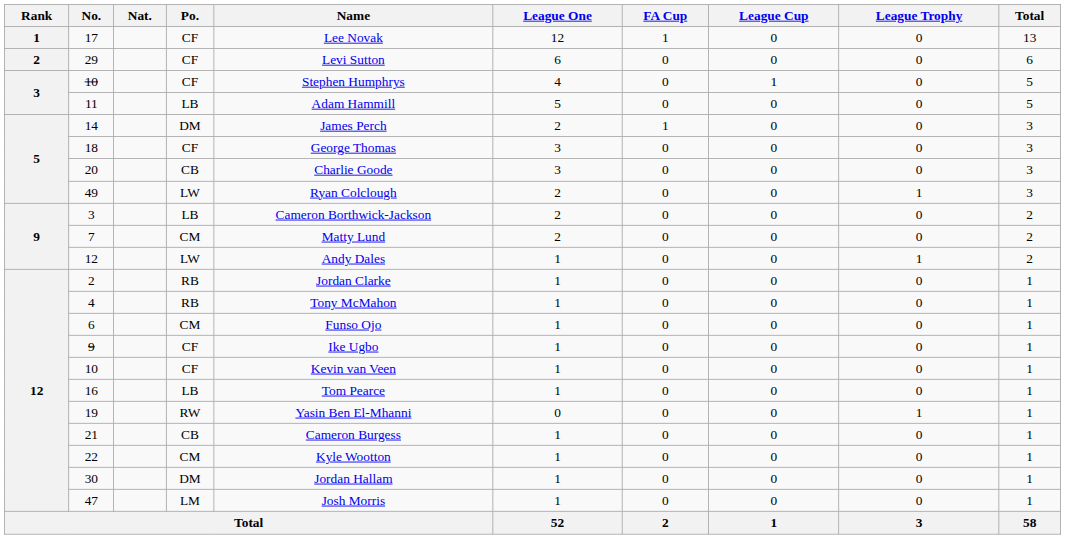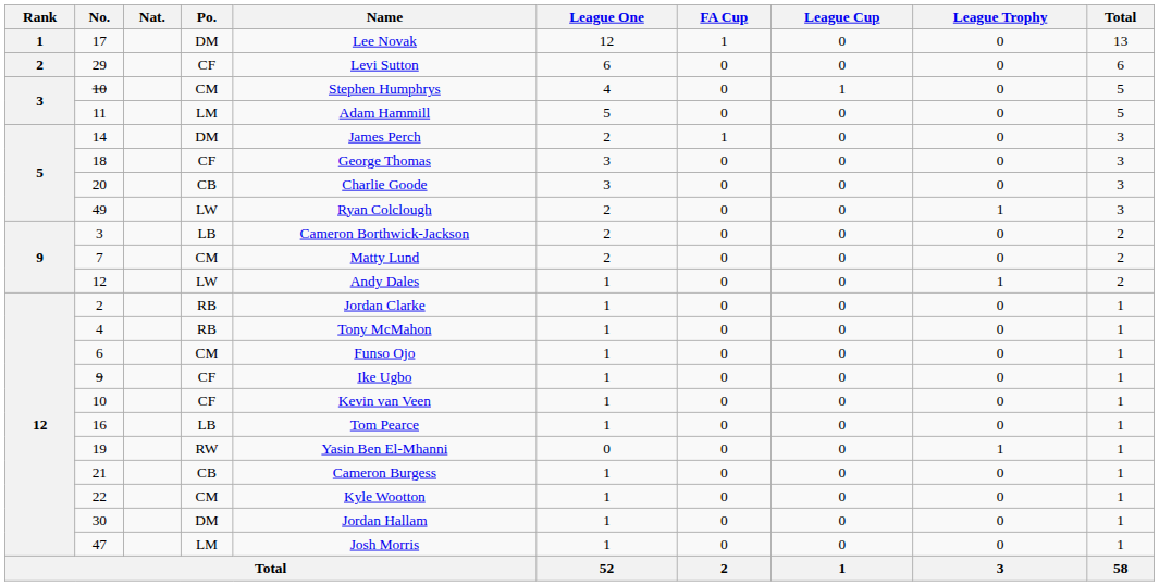17 | Po.: CF -> DM
3 / 10 | Po.: CF -> CM
11 | Po.: LB -> LM
